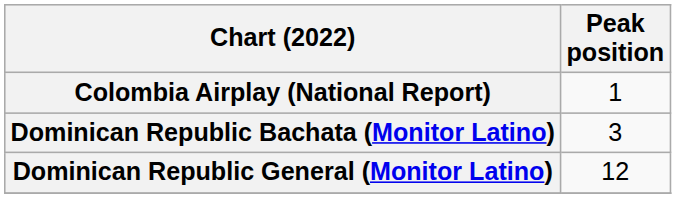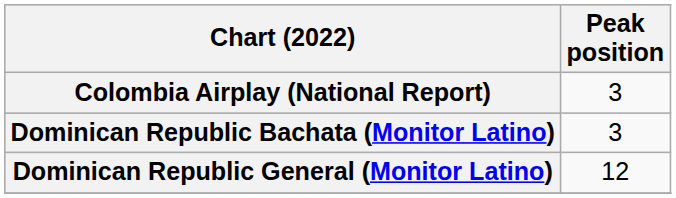Colombia Airplay (National Report) | Peak position: 1 -> 3
